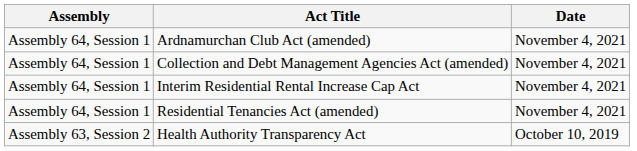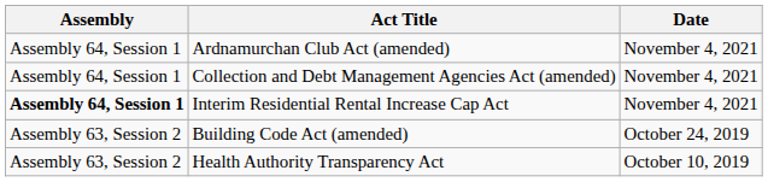Interim Residential Rental Increase Cap Act | Assembly: normal -> bold
- row: Assembly 64, Session 1 | Residential Tenancies Act (amended) | November 4, 2021
+ row: Assembly 63, Session 2 | Building Code Act (amended) | October 24, 2019
